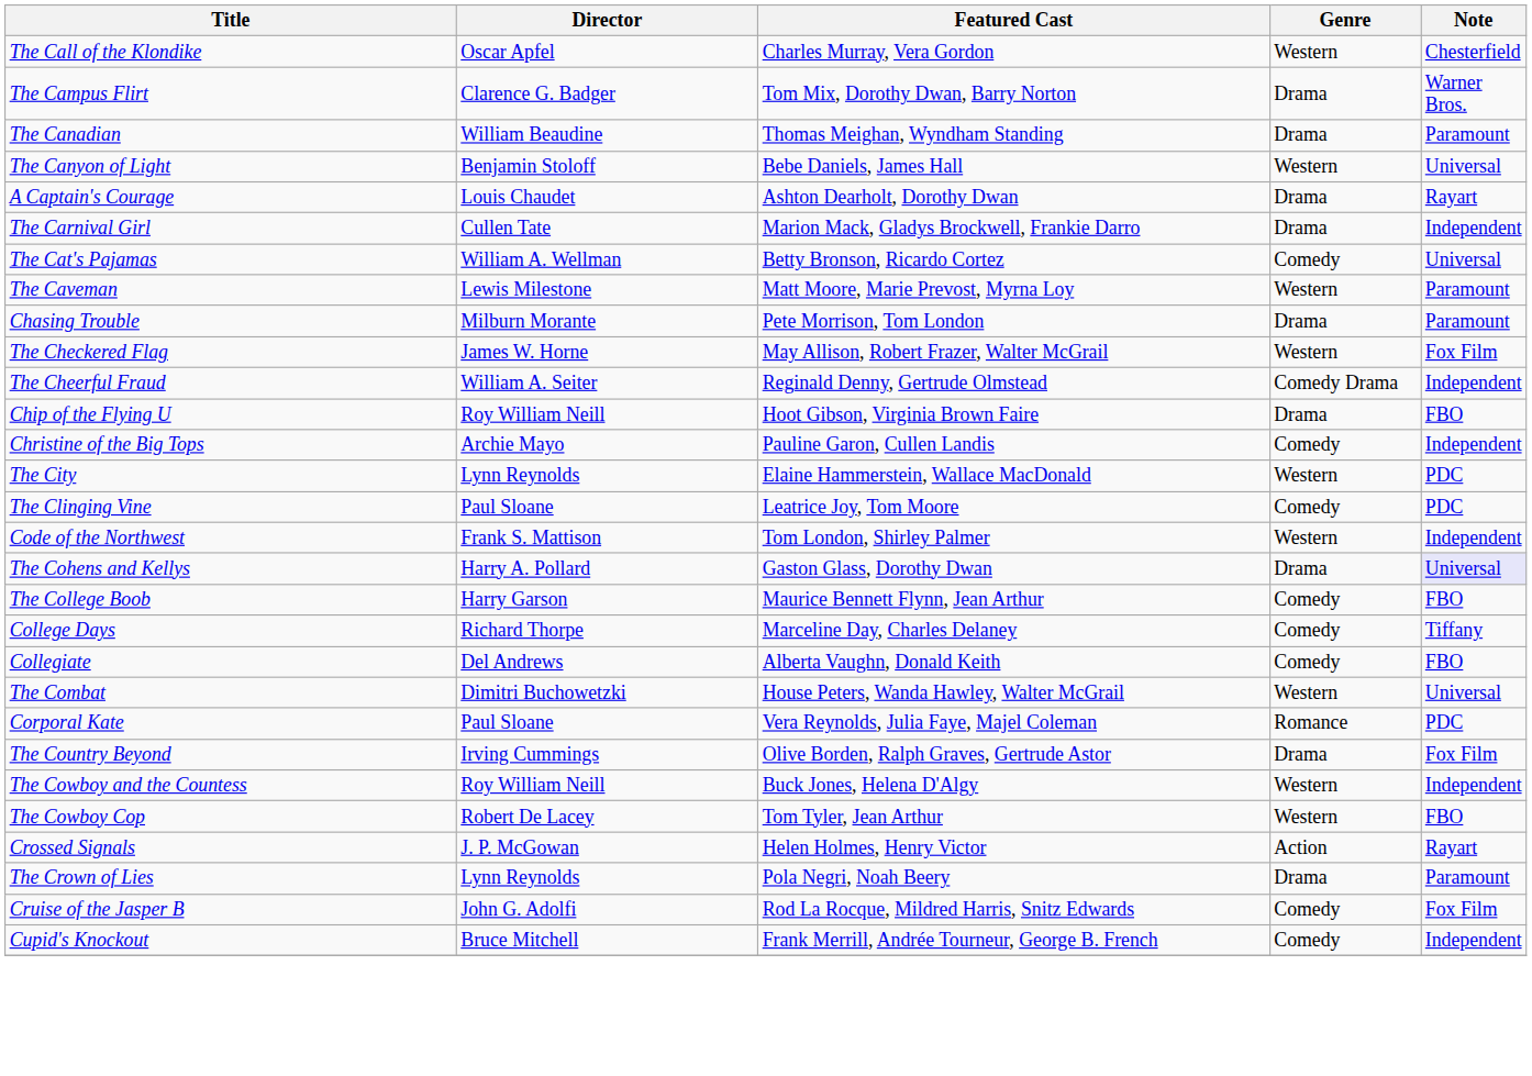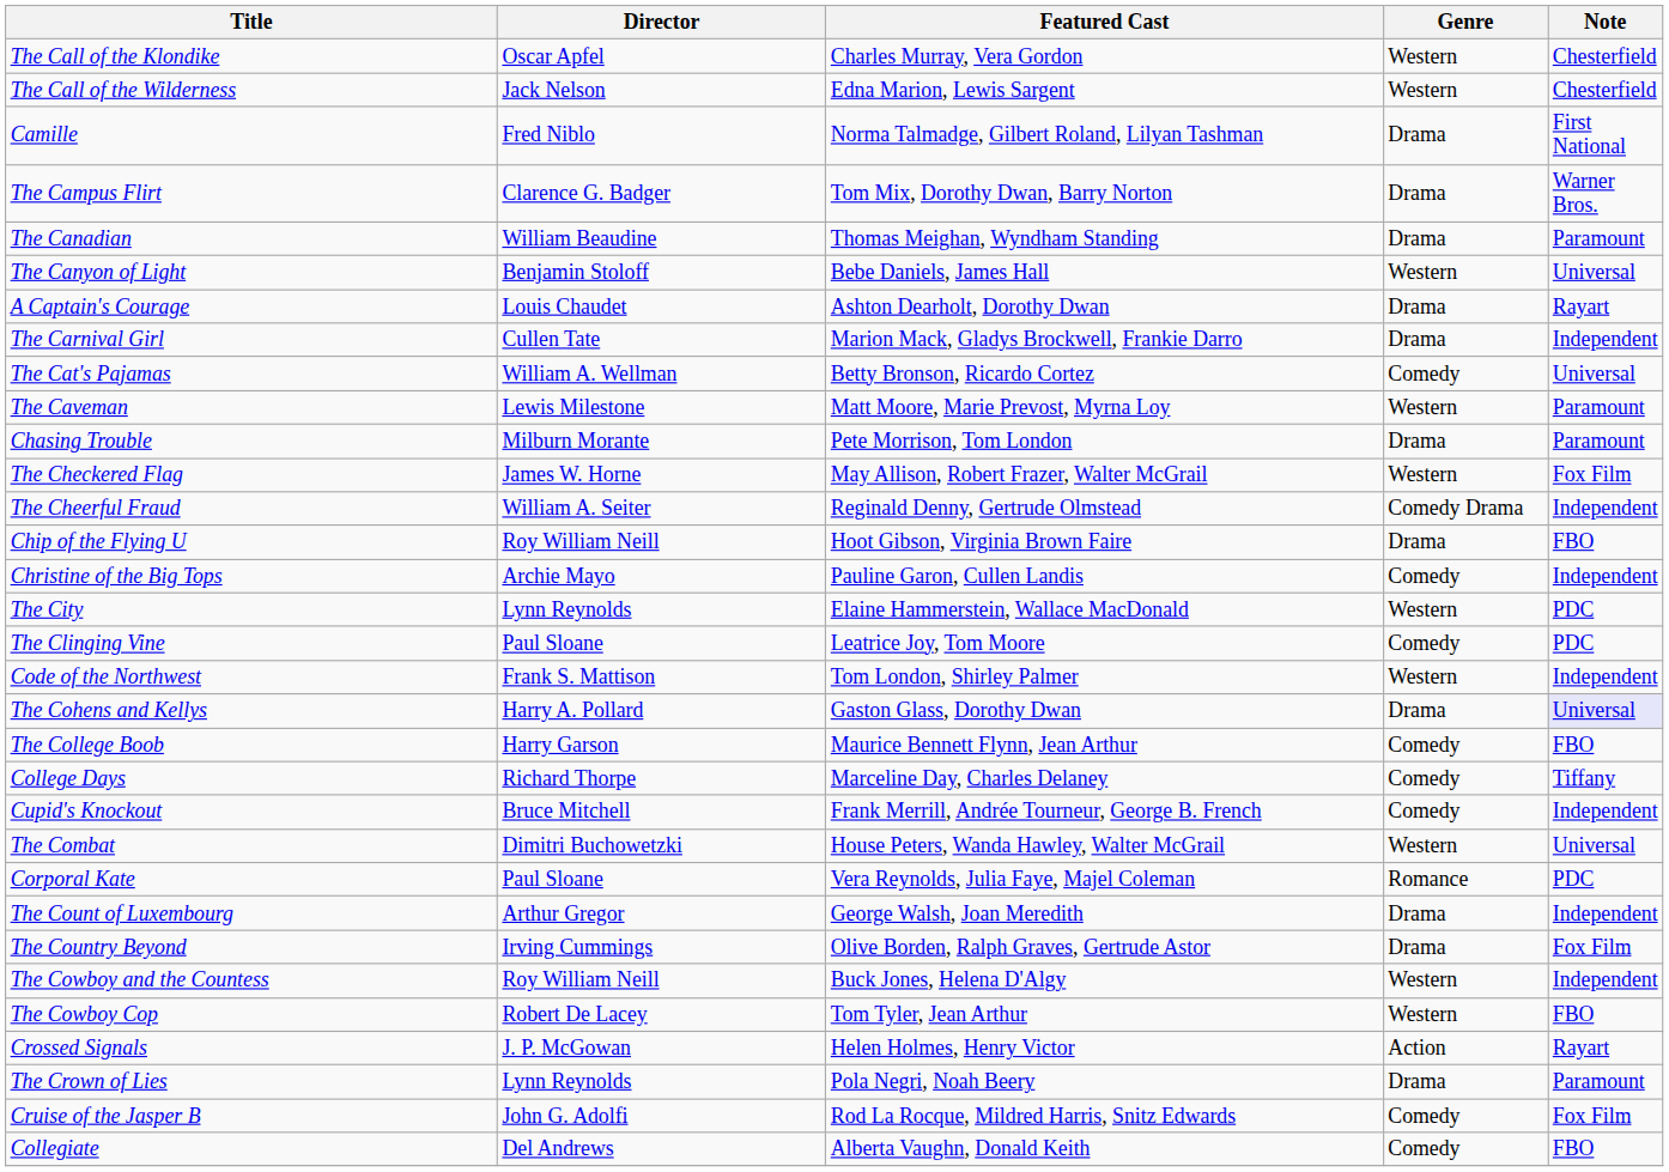+ row: The Call of the Wilderness | Jack Nelson | Edna Marion, Lewis Sargent | Western | Chesterfield
+ row: Camille | Fred Niblo | Norma Talmadge, Gilbert Roland, Lilyan Tashman | Drama | First National
rows swapped: Collegiate <-> Cupid's Knockout
+ row: The Count of Luxembourg | Arthur Gregor | George Walsh, Joan Meredith | Drama | Independent
